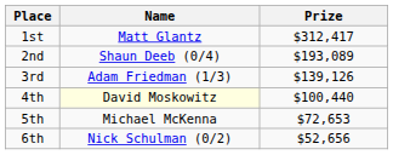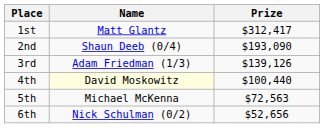2nd | Prize: $193,089 -> $193,090
5th | Prize: $72,653 -> $72,563
